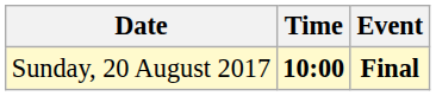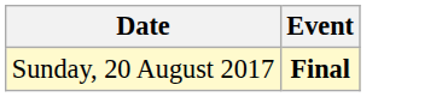- column: Time | 10:00
